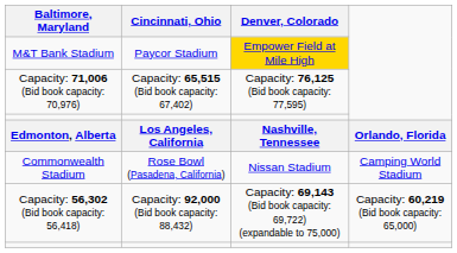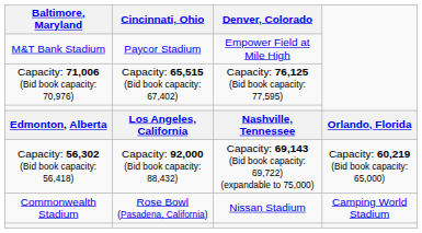M&T Bank Stadium | Denver, Colorado: gold background -> no background
rows swapped: Commonwealth Stadium <-> Capacity: 56,302 (Bid book capacity: 56,418)
